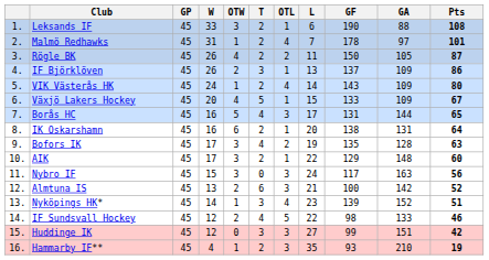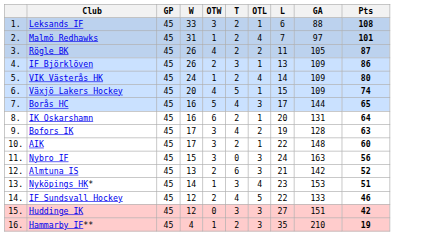- column: GF | 190 | 178 | 150 | 137 | 143 | 133 | 131 | 138 | 135 | 129 | 117 | 100 | 139 | 98 | 99 | 93
Växjö Lakers Hockey | Pts: 67 -> 74
Nyköpings HK* | GA: 152 -> 153
